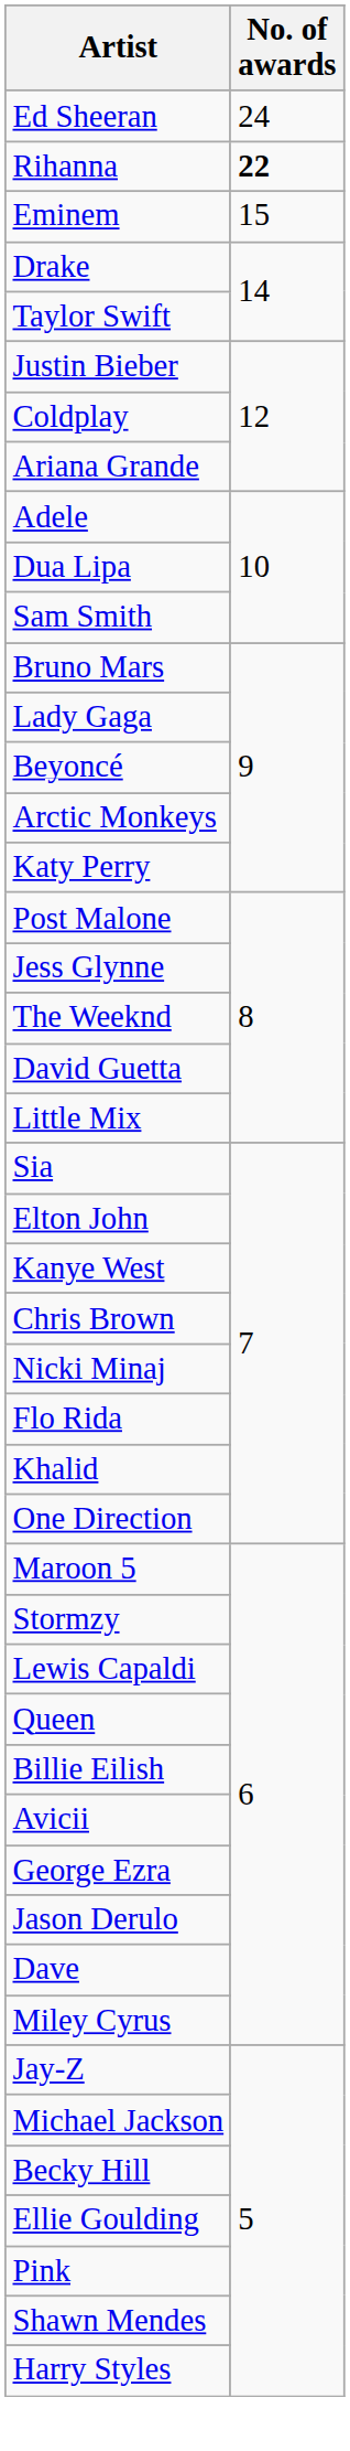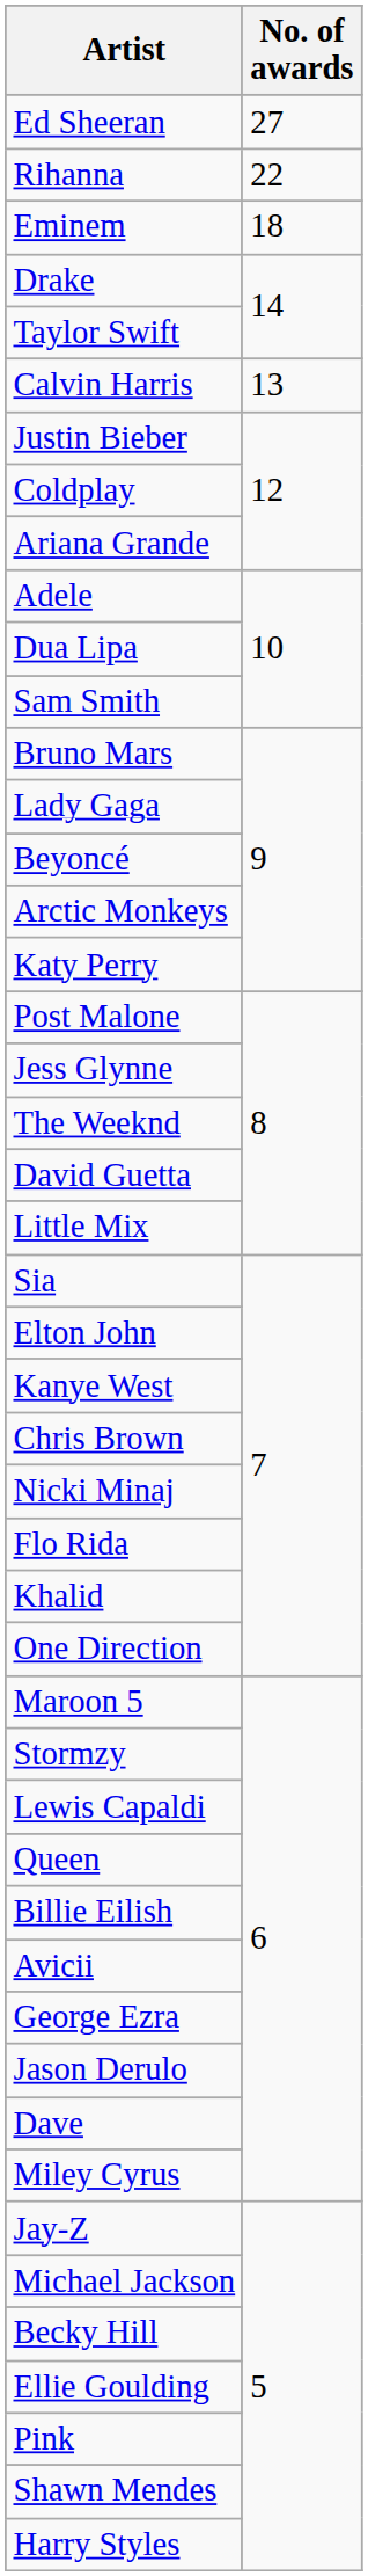Ed Sheeran | No. of awards: 24 -> 27
Rihanna | No. of awards: bold -> normal
Eminem | No. of awards: 15 -> 18
+ row: Calvin Harris | 13
